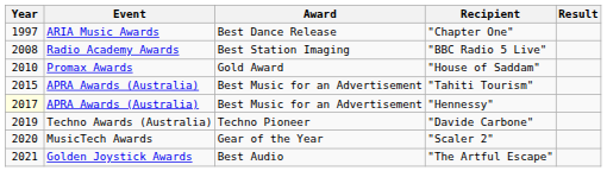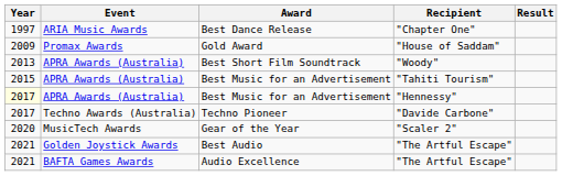- row: 2008 | Radio Academy Awards | Best Station Imaging | "BBC Radio 5 Live"
Gold Award | Year: 2010 -> 2009
+ row: 2013 | APRA Awards (Australia) | Best Short Film Soundtrack | "Woody"
Techno Pioneer | Year: 2019 -> 2017
+ row: 2021 | BAFTA Games Awards | Audio Excellence | "The Artful Escape"
